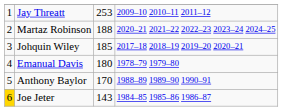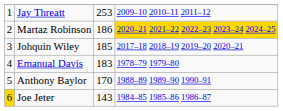Martaz Robinson | column 3: 188 -> 186
Martaz Robinson | column 4: no background -> gold background
Emanual Davis | column 3: 180 -> 183
